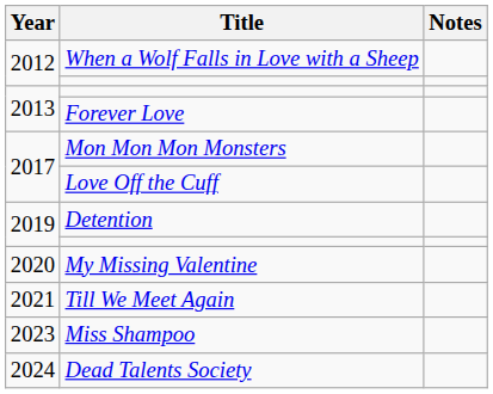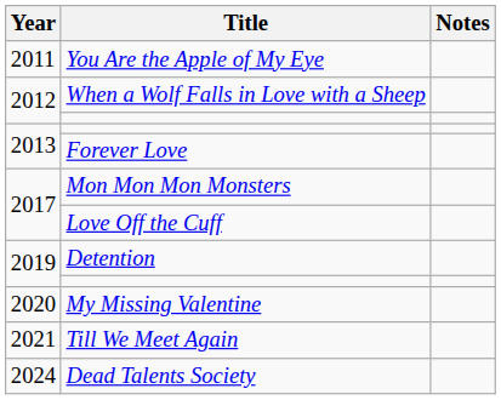+ row: 2011 | You Are the Apple of My Eye
- row: 2023 | Miss Shampoo
